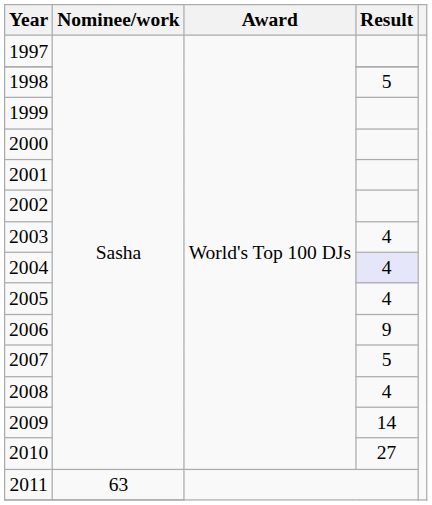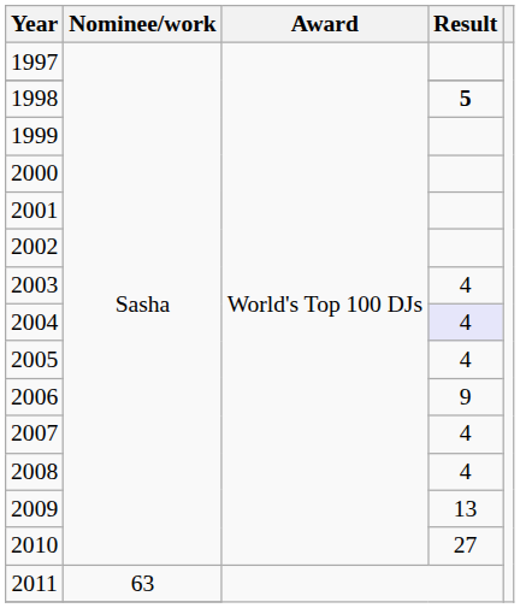1998 | Result: normal -> bold
2007 | Result: 5 -> 4
2009 | Result: 14 -> 13
